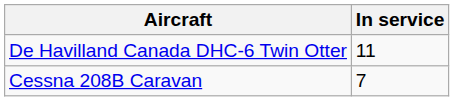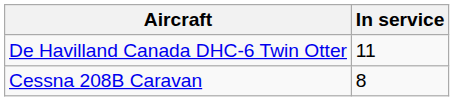Cessna 208B Caravan | In service: 7 -> 8
